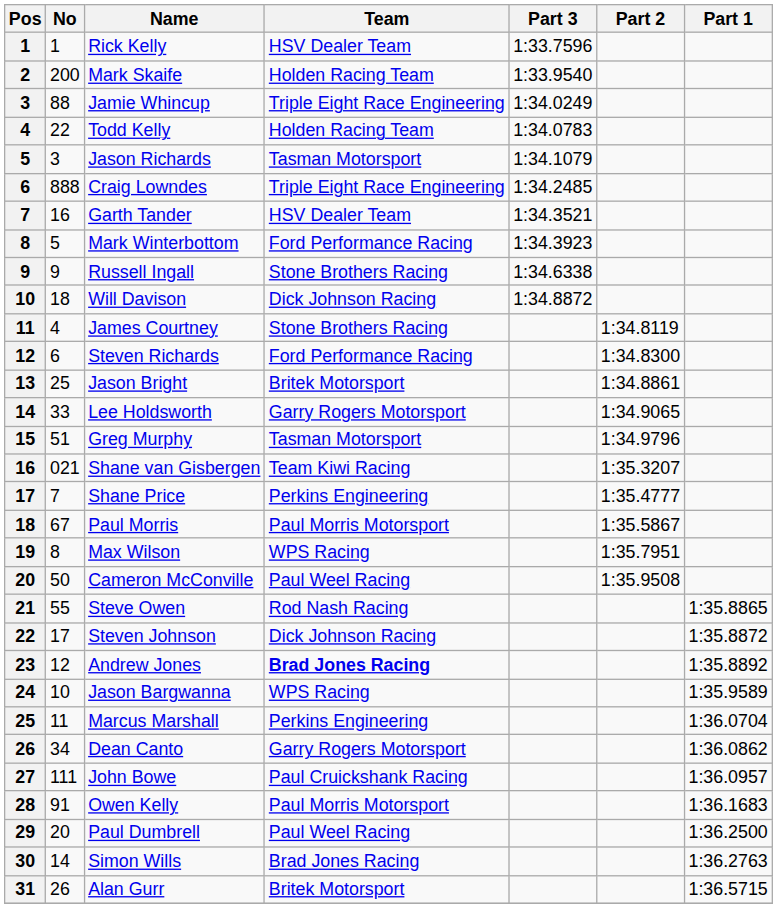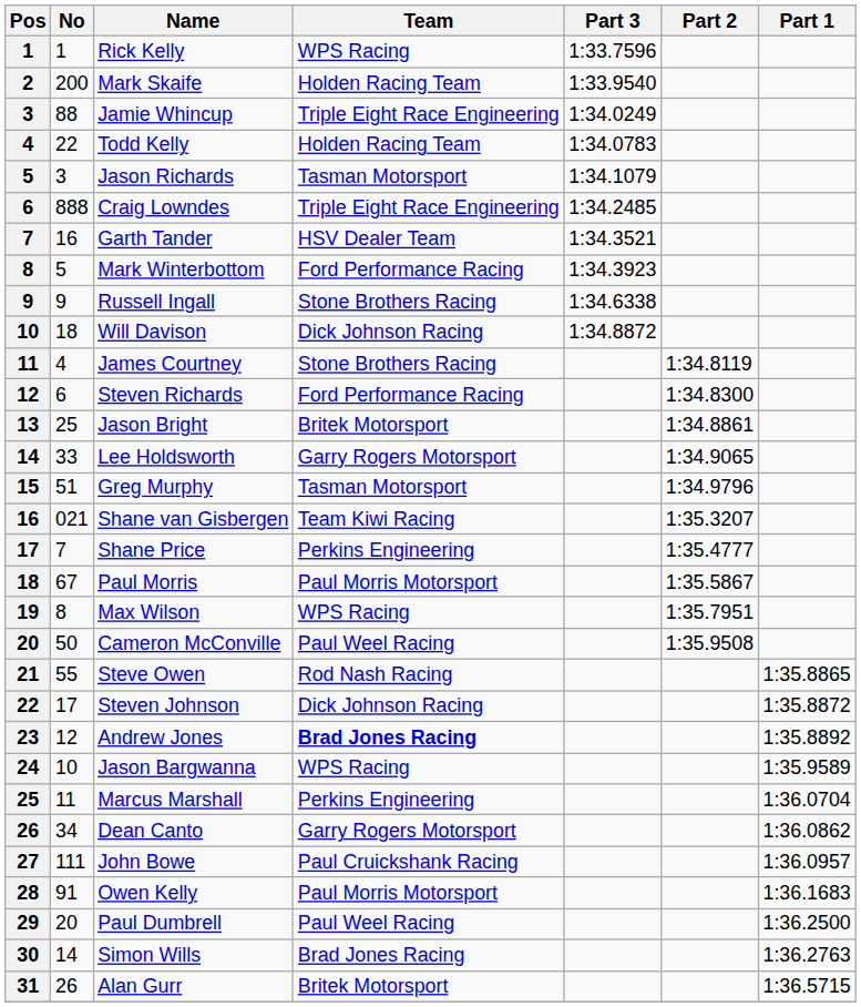Rick Kelly | Team: HSV Dealer Team -> WPS Racing
